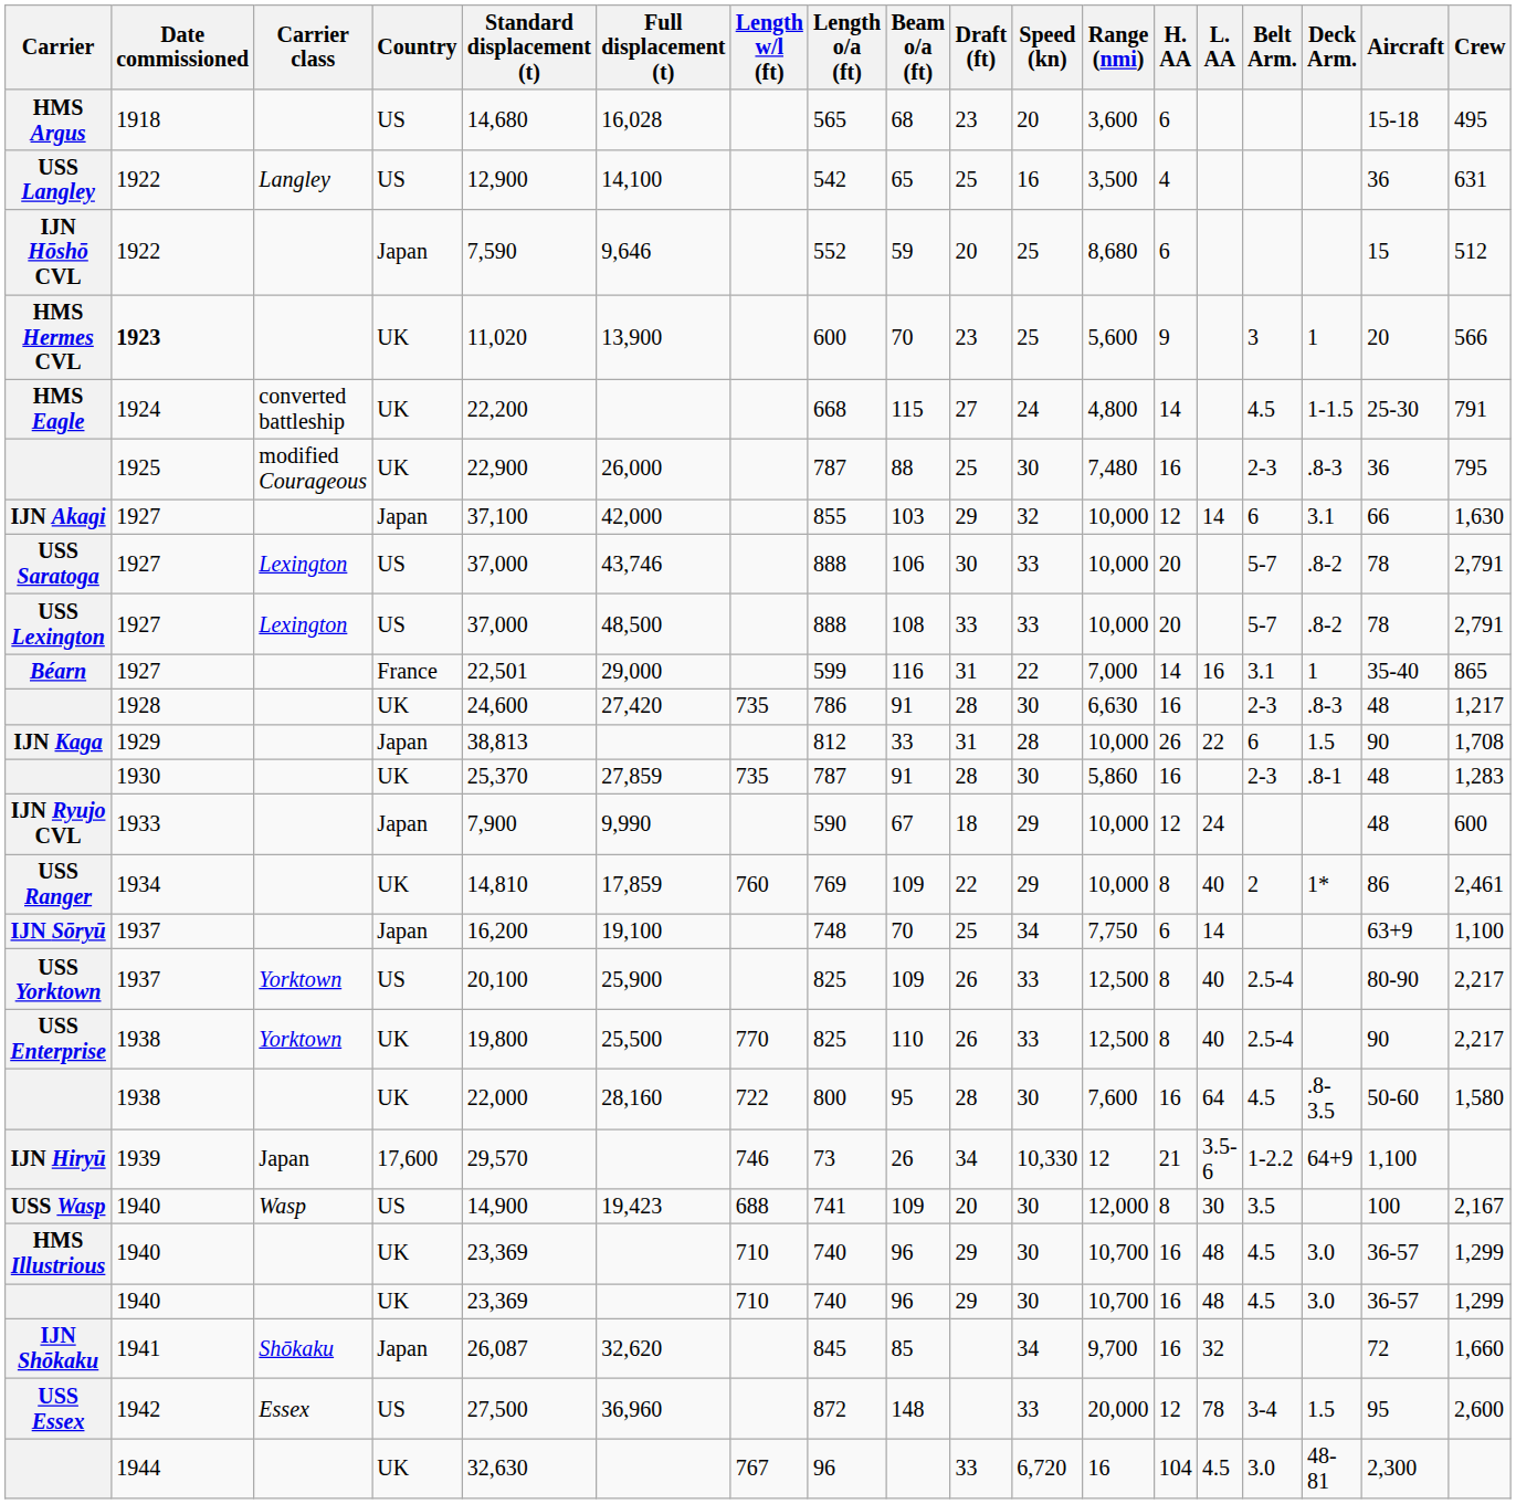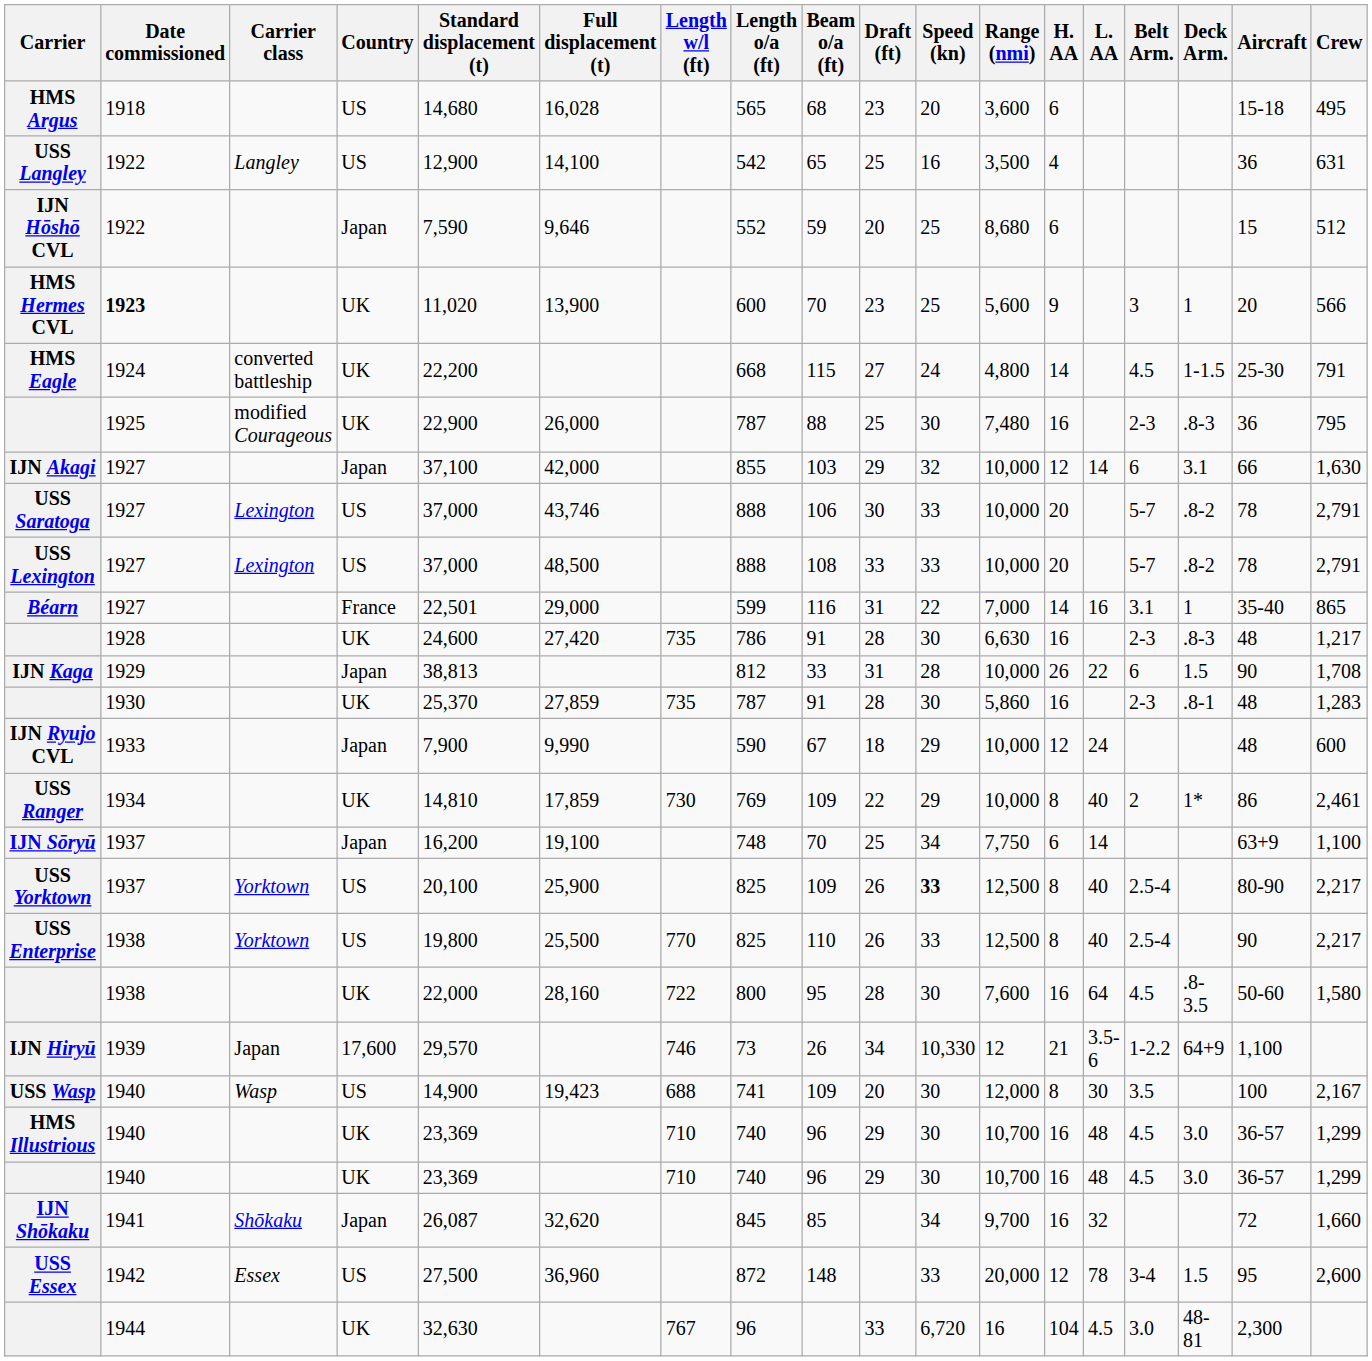USS Ranger | Length w/l (ft): 760 -> 730
USS Yorktown | Speed (kn): normal -> bold
USS Enterprise | Country: UK -> US
